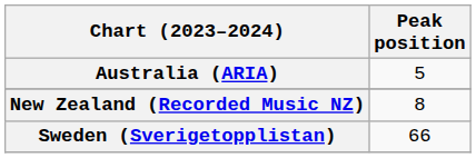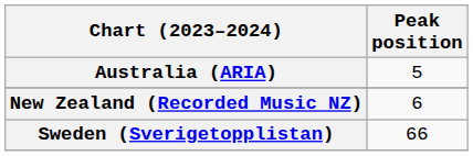New Zealand (Recorded Music NZ) | Peak position: 8 -> 6
